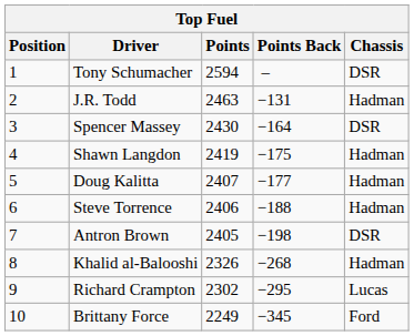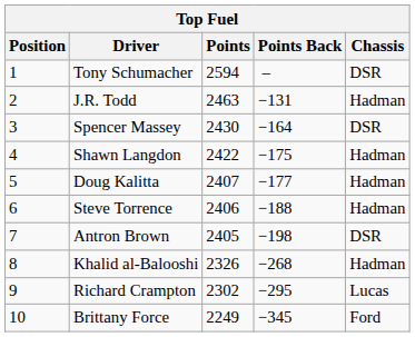Shawn Langdon | Points: 2419 -> 2422
